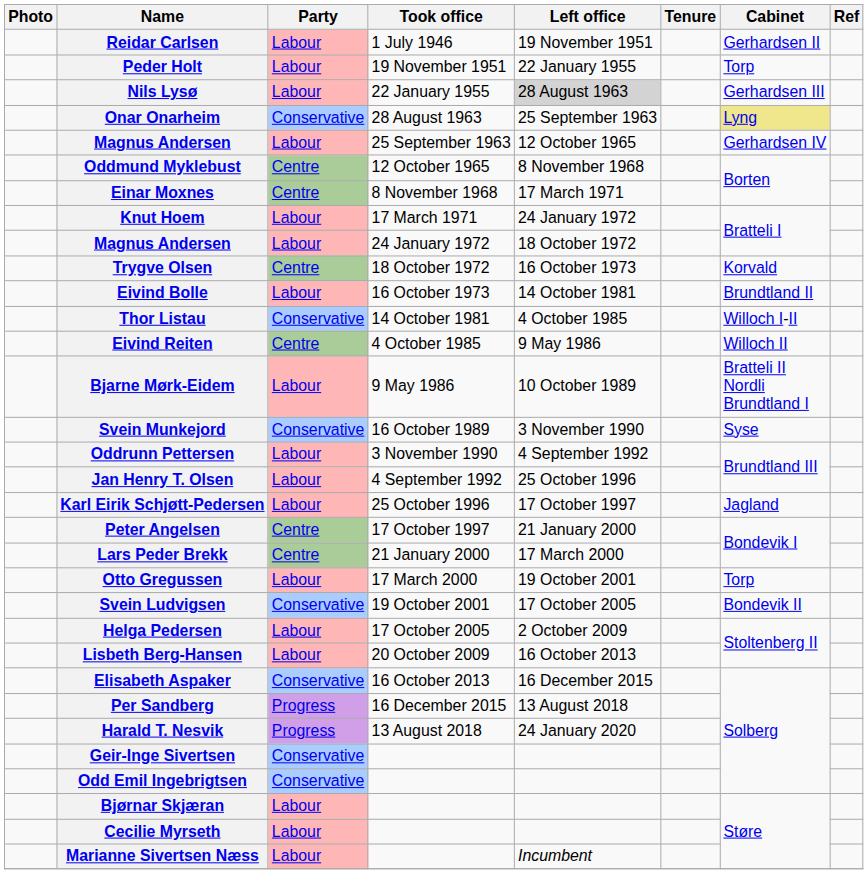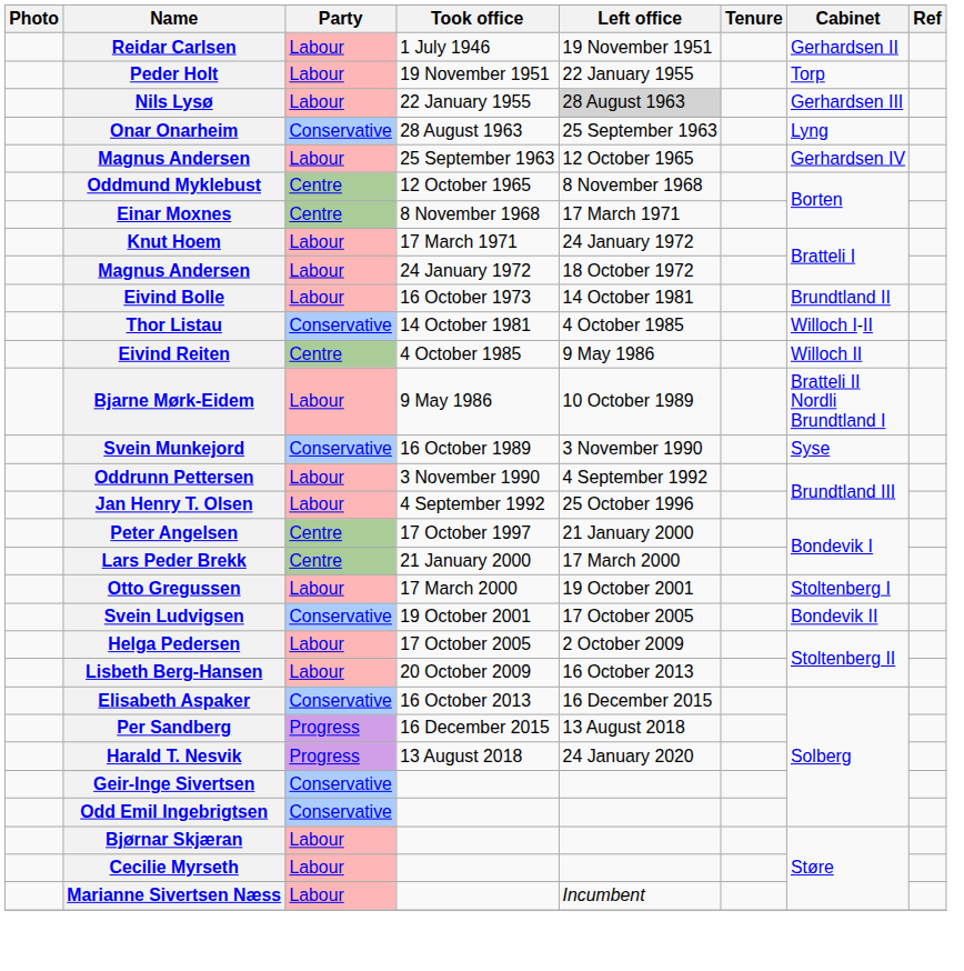Onar Onarheim | Cabinet: khaki background -> no background
- row: Trygve Olsen | Centre | 18 October 1972 | 16 October 1973 | Korvald
- row: Karl Eirik Schjøtt-Pedersen | Labour | 25 October 1996 | 17 October 1997 | Jagland
Otto Gregussen | Cabinet: Torp -> Stoltenberg I
